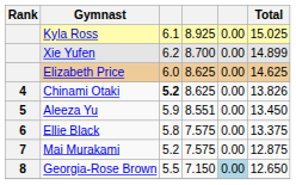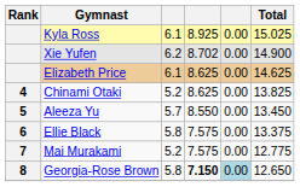Xie Yufen | column 4: 8.700 -> 8.702
Xie Yufen | Total: 14.899 -> 14.900
Elizabeth Price | column 3: 6.0 -> 6.1
Chinami Otaki | column 3: bold -> normal
Chinami Otaki | Total: 13.826 -> 13.825
Aleeza Yu | column 3: 5.9 -> 5.7
Aleeza Yu | column 4: 8.551 -> 8.550
Mai Murakami | Total: 12.875 -> 12.775
Georgia-Rose Brown | column 3: 5.5 -> 5.8
Georgia-Rose Brown | column 4: normal -> bold
